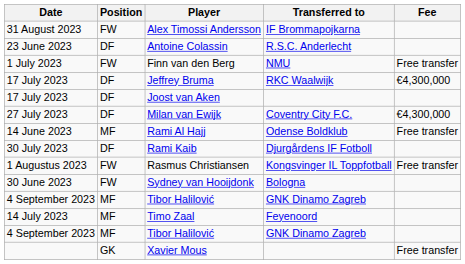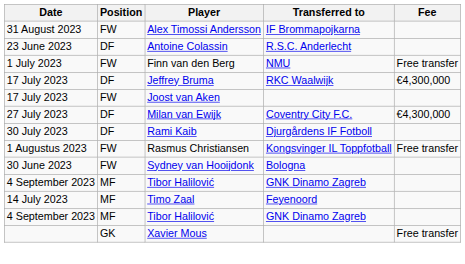Joost van Aken | Position: DF -> FW
- row: 14 June 2023 | MF | Rami Al Hajj | Odense Boldklub | Free transfer
